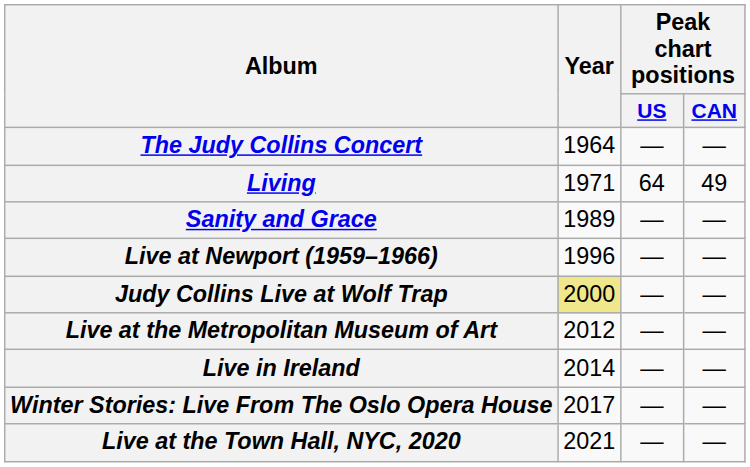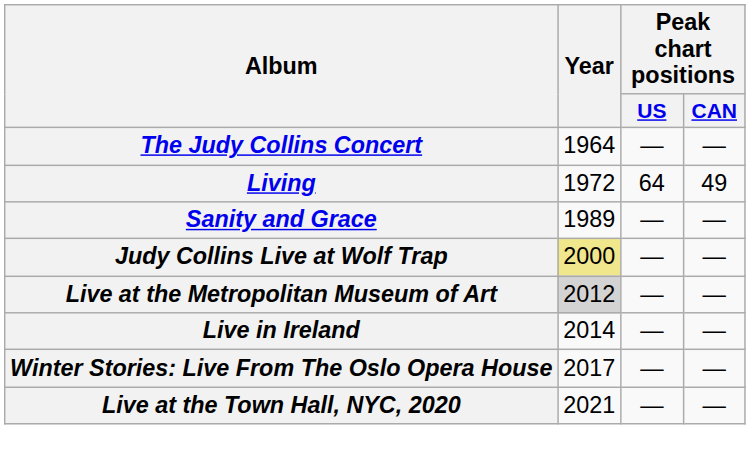Living | Year: 1971 -> 1972
- row: Live at Newport (1959–1966) | 1996 | — | —
Live at the Metropolitan Museum of Art | Year: no background -> lightgrey background
